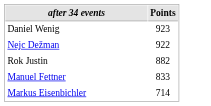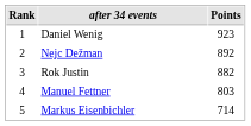+ column: Rank | 1 | 2 | 3 | 4 | 5
Nejc Dežman | Points: 922 -> 892
Manuel Fettner | Points: 833 -> 803
